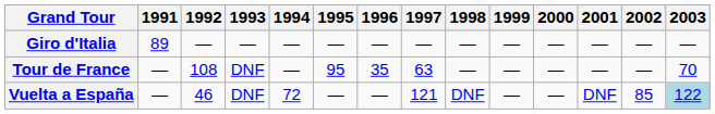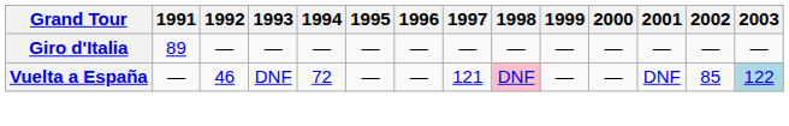- row: Tour de France | — | 108 | DNF | — | 95 | 35 | 63 | — | — | — | — | — | 70
Vuelta a España | 1998: no background -> pink background
